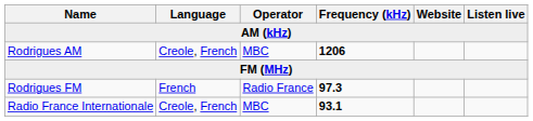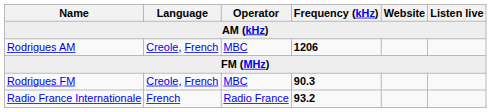Rodrigues FM | Language: French -> Creole, French
Rodrigues FM | Operator: Radio France -> MBC
Rodrigues FM | Frequency (kHz): 97.3 -> 90.3
Radio France Internationale | Language: Creole, French -> French
Radio France Internationale | Operator: MBC -> Radio France
Radio France Internationale | Frequency (kHz): 93.1 -> 93.2
